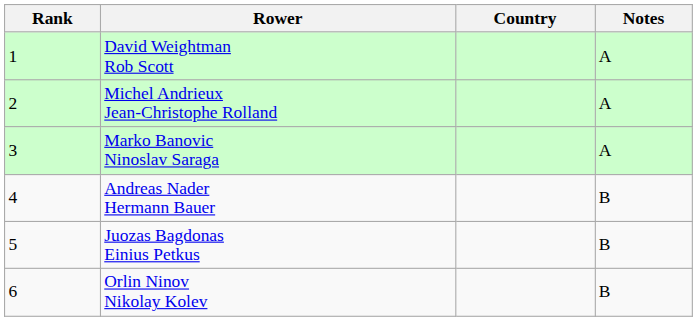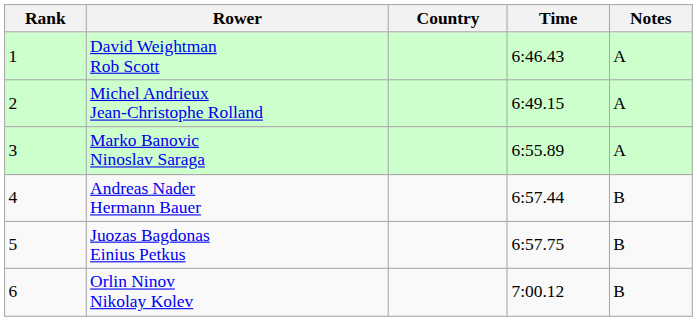+ column: Time | 6:46.43 | 6:49.15 | 6:55.89 | 6:57.44 | 6:57.75 | 7:00.12
